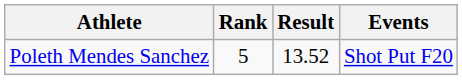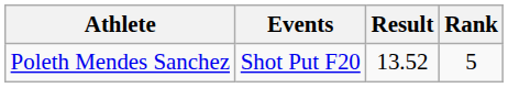columns swapped: Events <-> Rank
